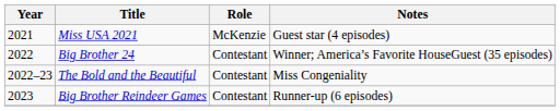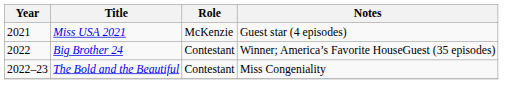- row: 2023 | Big Brother Reindeer Games | Contestant | Runner-up (6 episodes)
